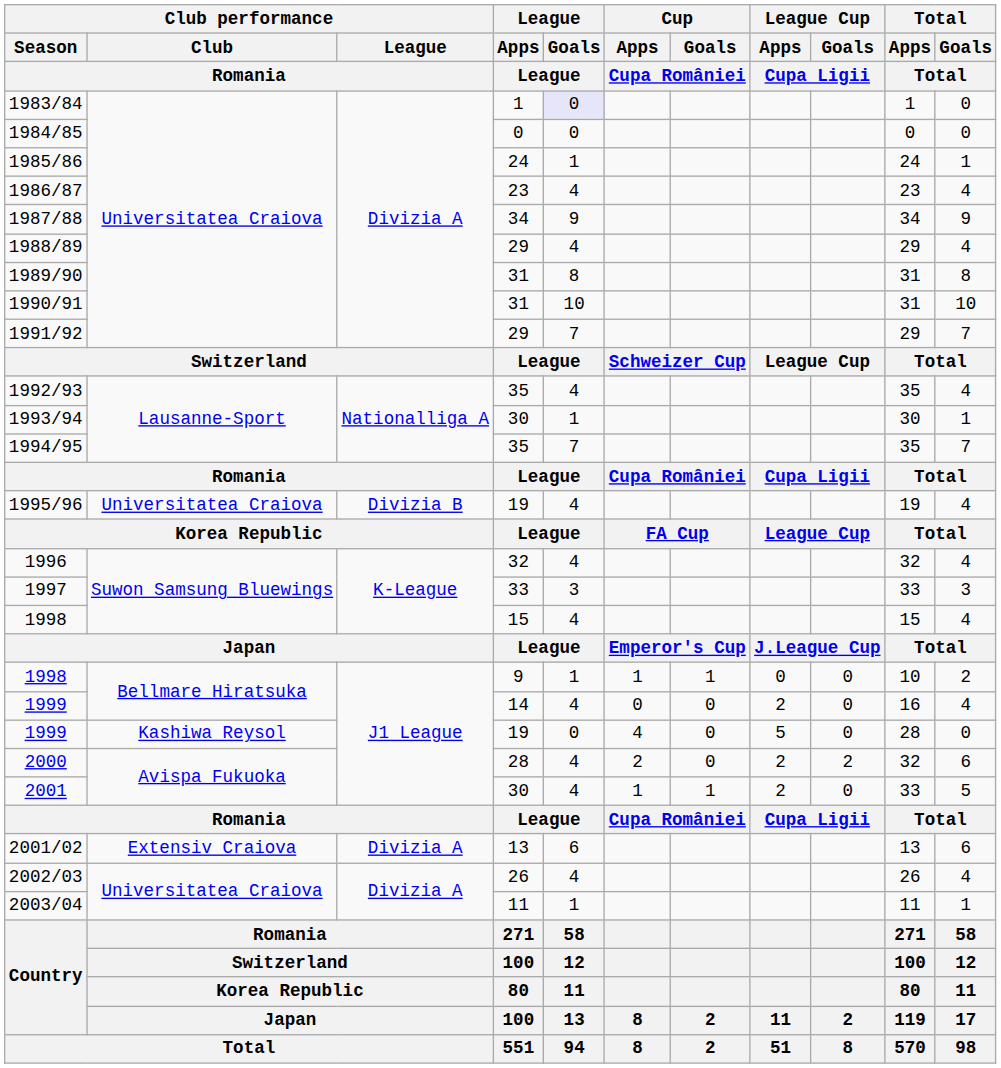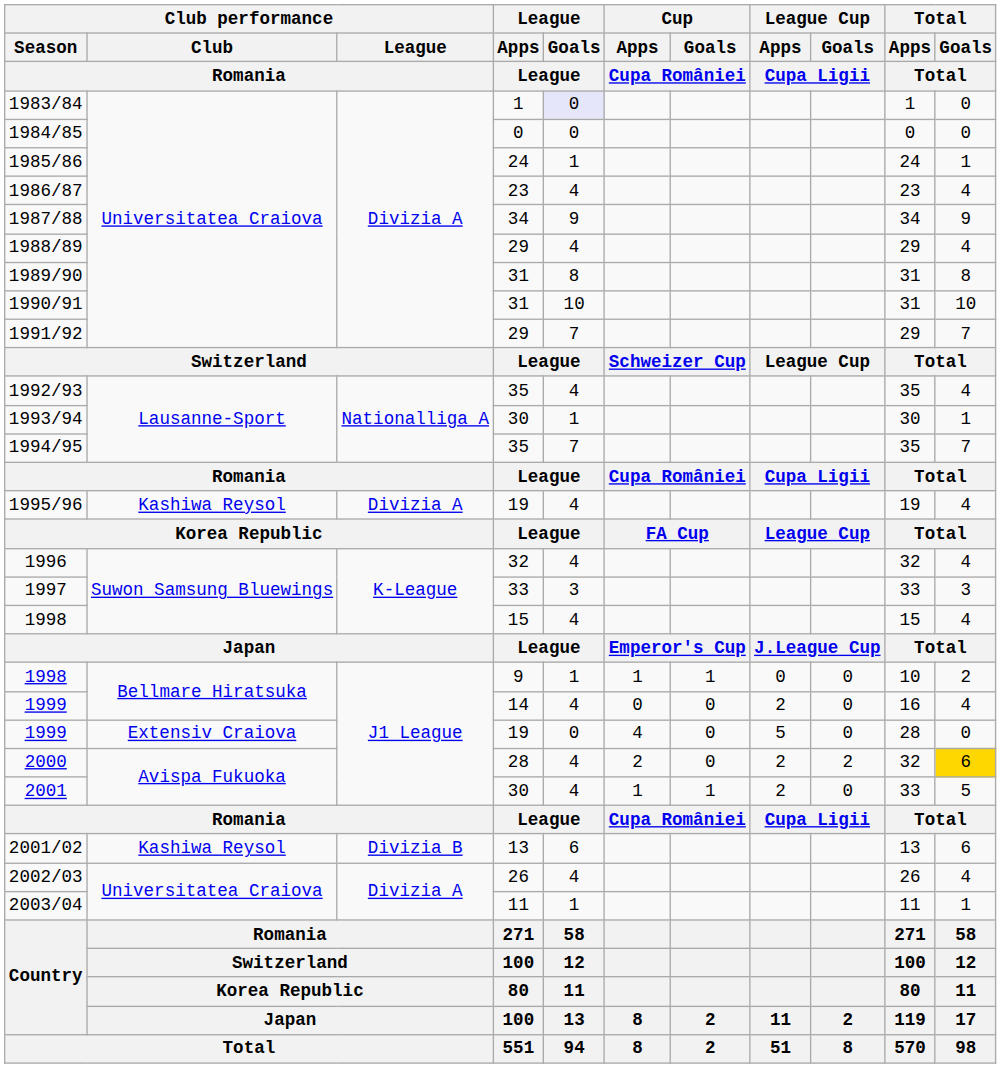1995/96 | Club performance / Club / Romania: Universitatea Craiova -> Kashiwa Reysol
1995/96 | Club performance / League / Romania: Divizia B -> Divizia A
1999 / 19 | Club performance / Club / Romania: Kashiwa Reysol -> Extensiv Craiova
2000 | Total / Goals / Total: no background -> gold background
2001/02 | Club performance / Club / Romania: Extensiv Craiova -> Kashiwa Reysol
2001/02 | Club performance / League / Romania: Divizia A -> Divizia B
